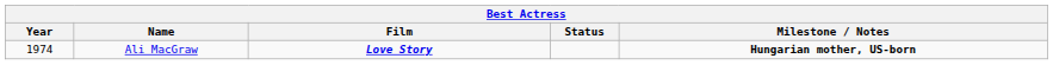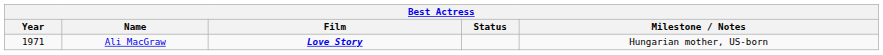Ali MacGraw | Year: 1974 -> 1971
Ali MacGraw | Milestone / Notes: bold -> normal
